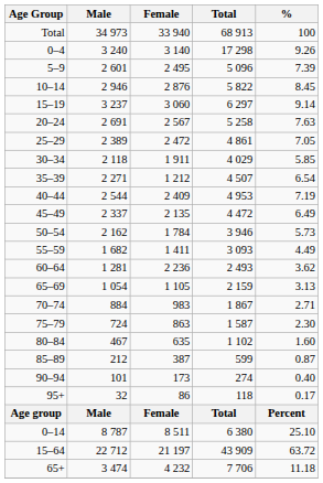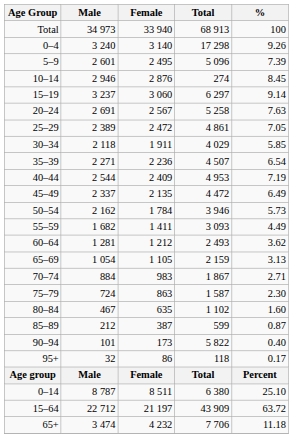10–14 | Total: 5 822 -> 274
35–39 | Female: 1 212 -> 2 236
60–64 | Female: 2 236 -> 1 212
90–94 | Total: 274 -> 5 822
